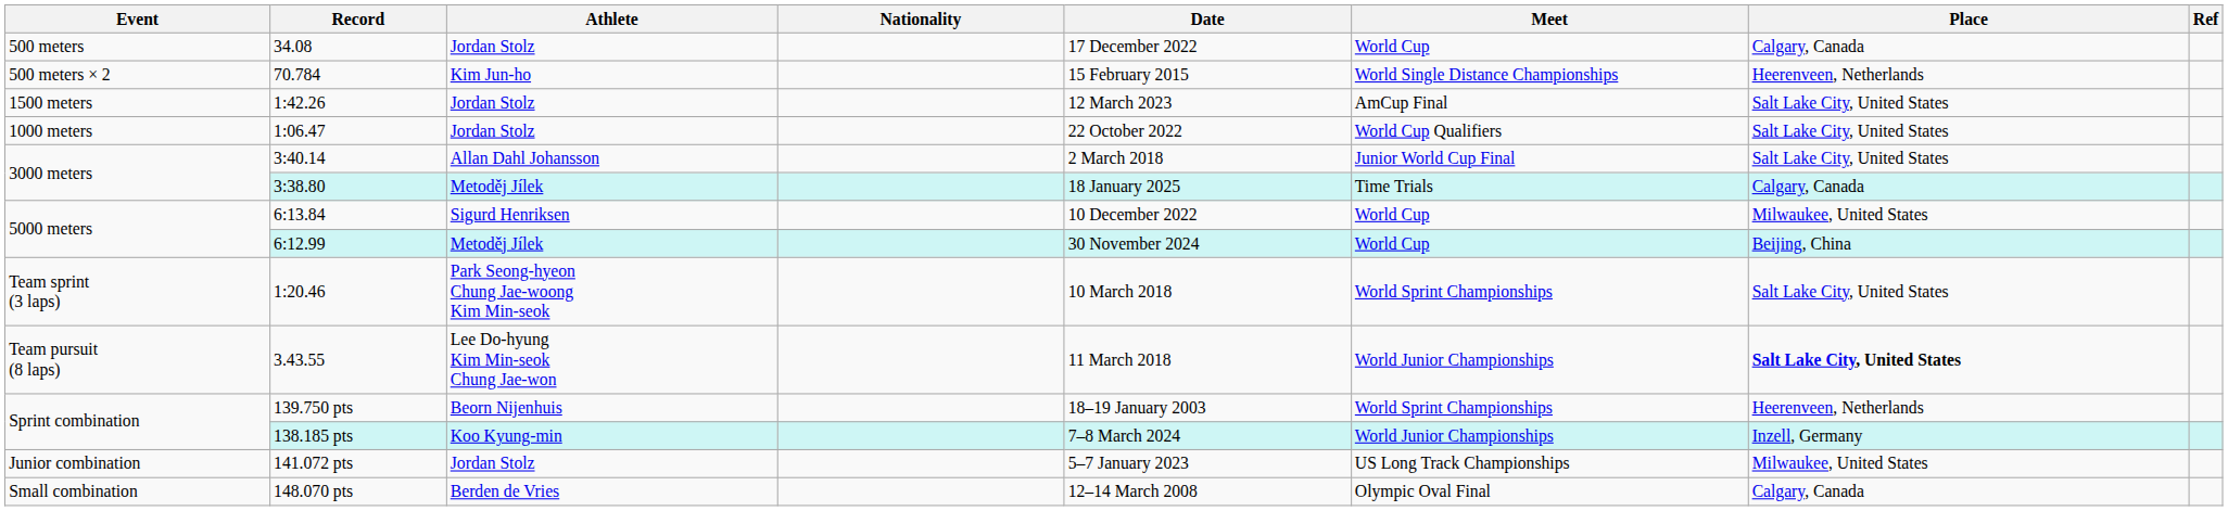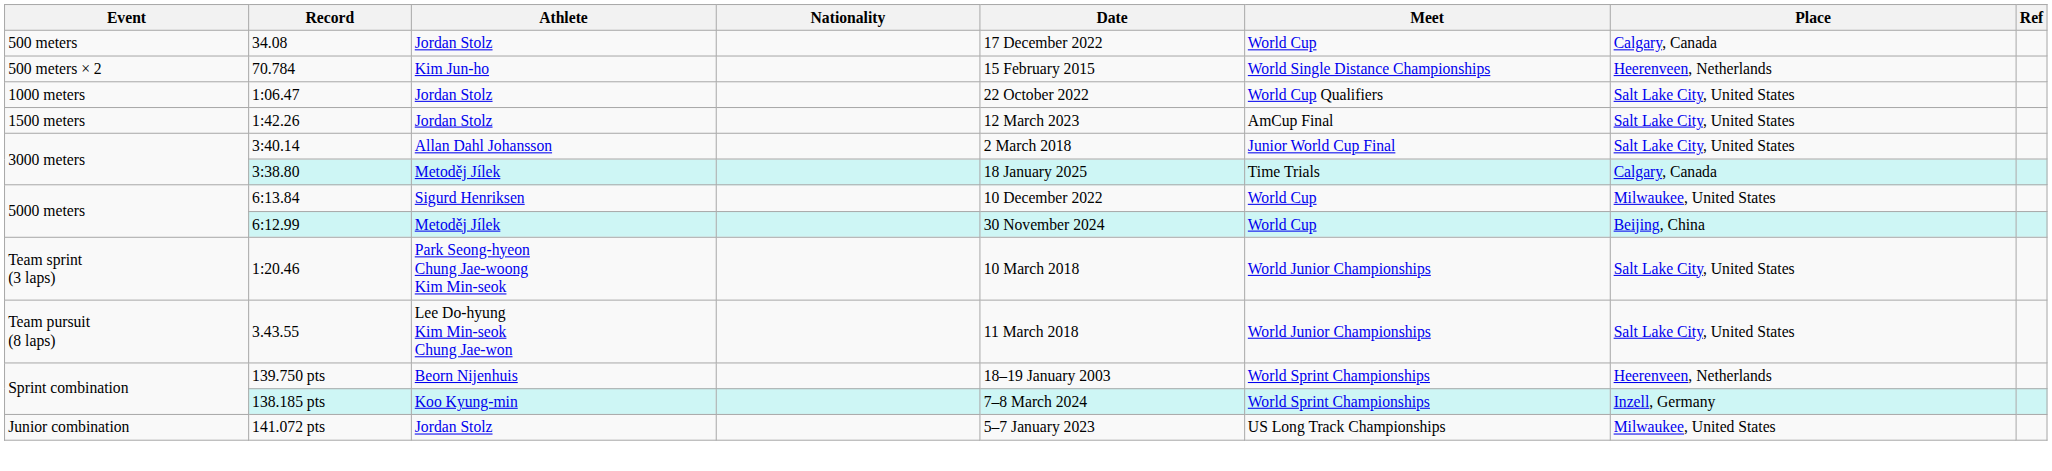rows swapped: 1:06.47 <-> 1:42.26
1:20.46 | Meet: World Sprint Championships -> World Junior Championships
3.43.55 | Place: bold -> normal
138.185 pts | Meet: World Junior Championships -> World Sprint Championships
- row: Small combination | 148.070 pts | Berden de Vries | 12–14 March 2008 | Olympic Oval Final | Calgary, Canada
